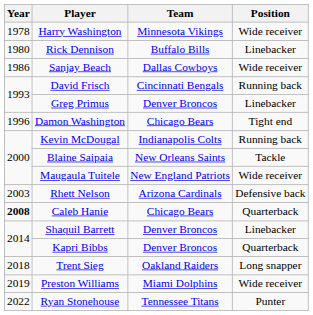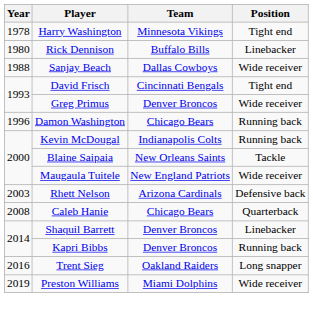Harry Washington | Position: Wide receiver -> Tight end
Sanjay Beach | Year: 1986 -> 1988
David Frisch | Position: Running back -> Tight end
Greg Primus | Position: Linebacker -> Wide receiver
Damon Washington | Position: Tight end -> Running back
Caleb Hanie | Year: bold -> normal
Kapri Bibbs | Position: Quarterback -> Running back
Trent Sieg | Year: 2018 -> 2016
- row: 2022 | Ryan Stonehouse | Tennessee Titans | Punter
